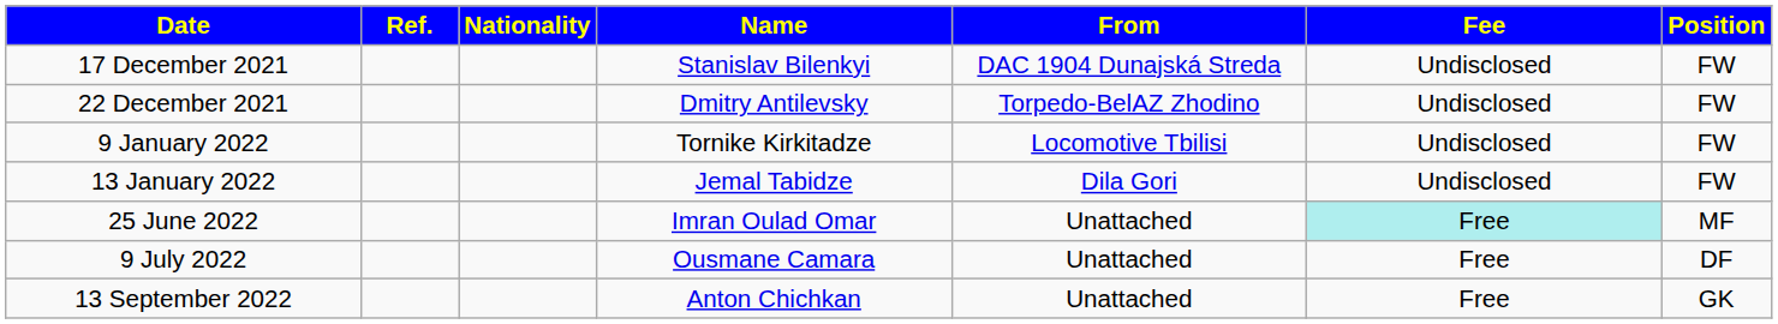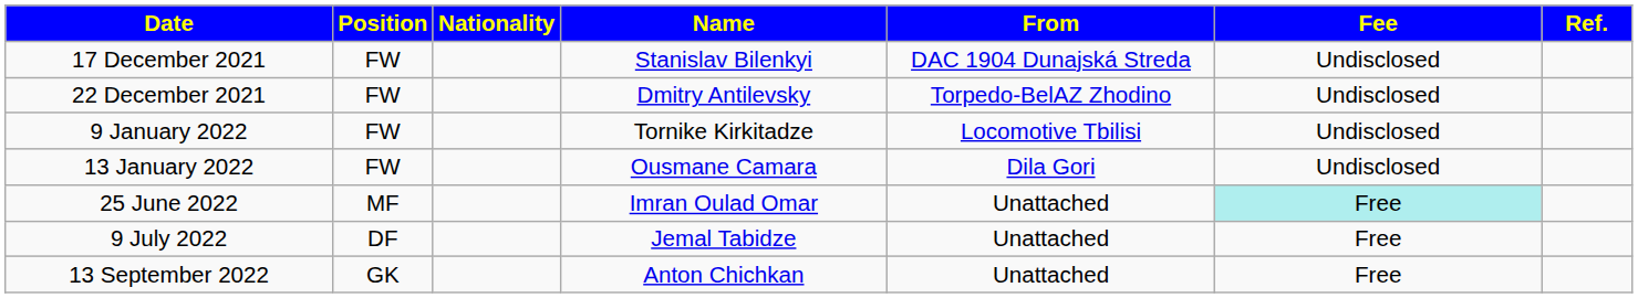columns swapped: Position <-> Ref.
13 January 2022 | Name: Jemal Tabidze -> Ousmane Camara
9 July 2022 | Name: Ousmane Camara -> Jemal Tabidze
